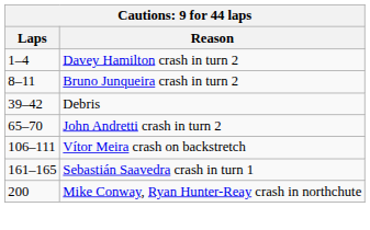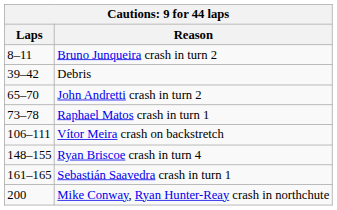- row: 1–4 | Davey Hamilton crash in turn 2
+ row: 73–78 | Raphael Matos crash in turn 1
+ row: 148–155 | Ryan Briscoe crash in turn 4
